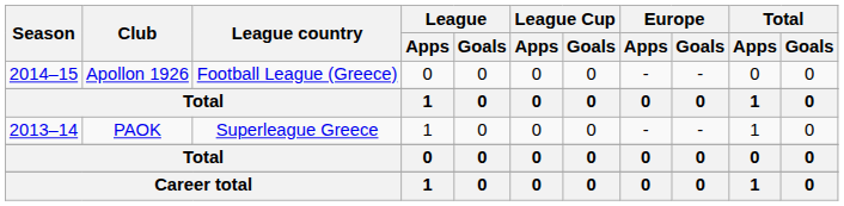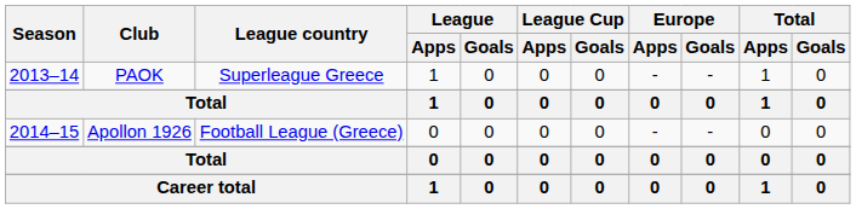rows swapped: PAOK <-> Apollon 1926
